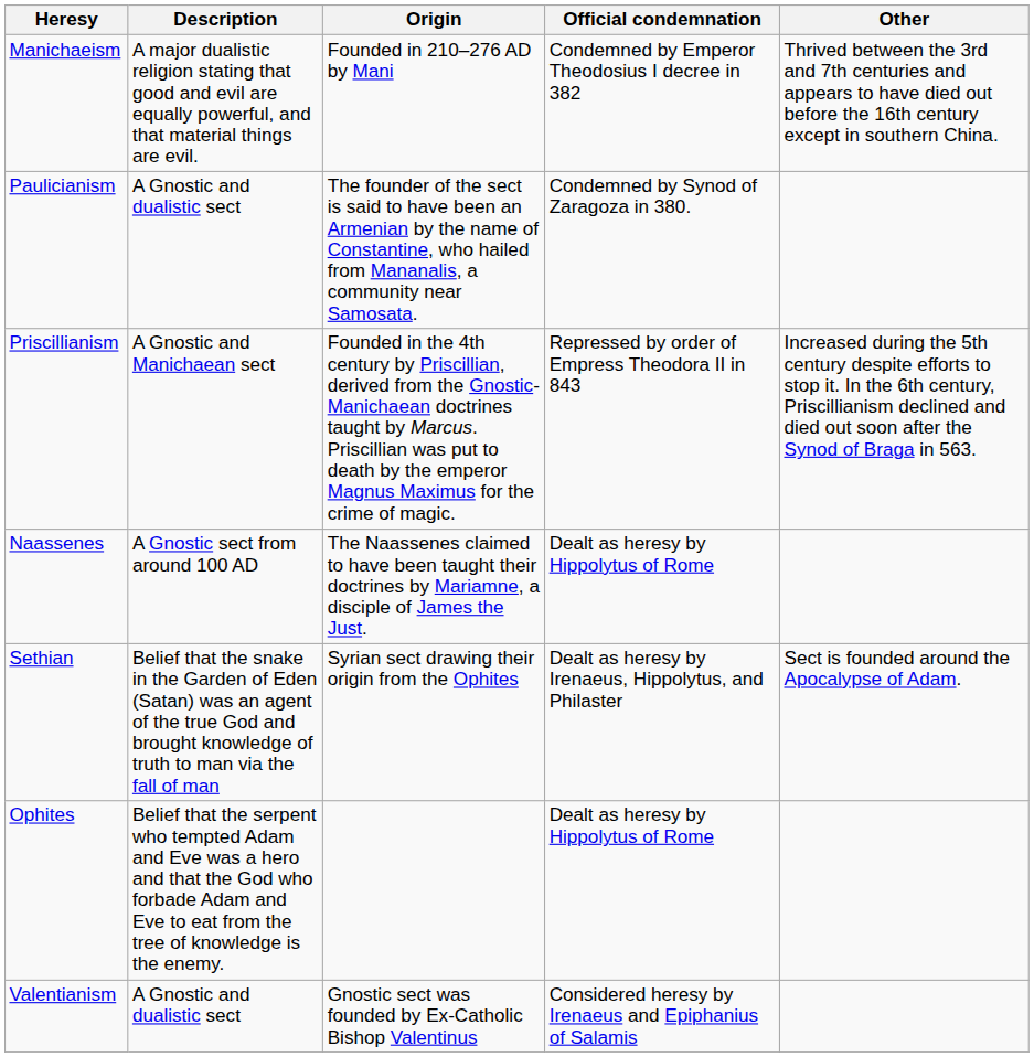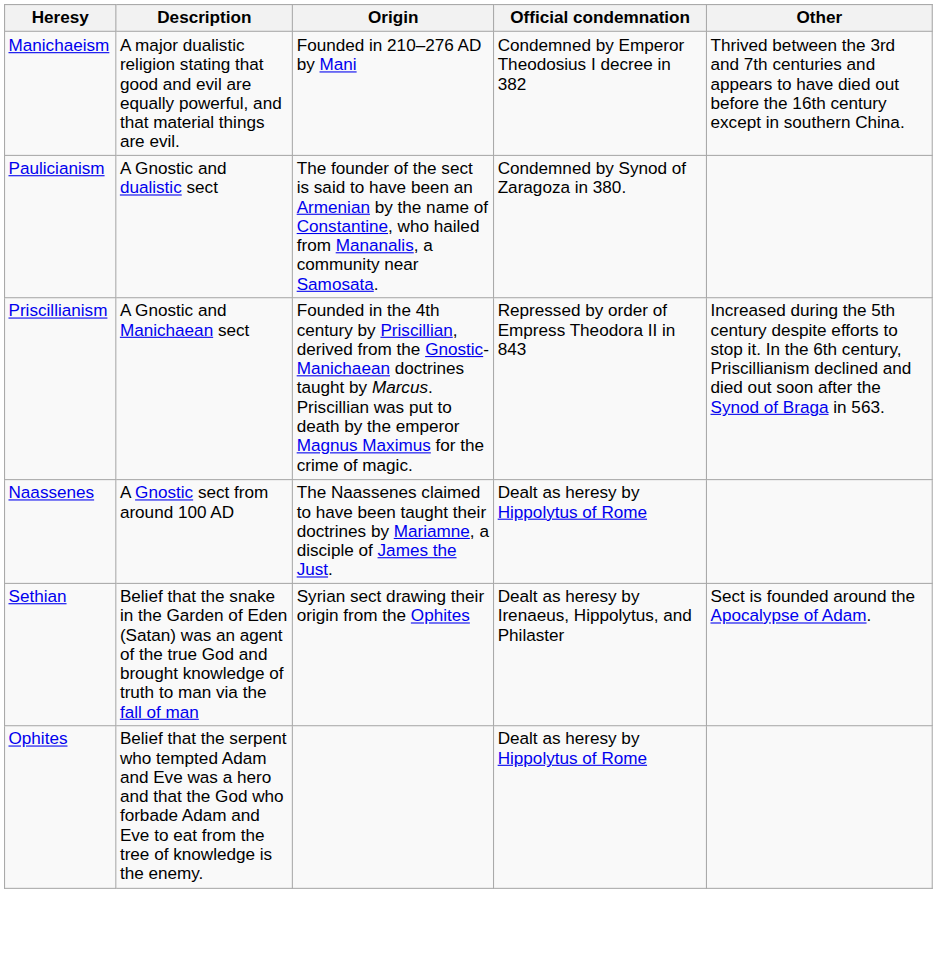- row: Valentianism | A Gnostic and dualistic sect | Gnostic sect was founded by Ex-Catholic Bishop Valentinus | Considered heresy by Irenaeus and Epiphanius of Salamis
